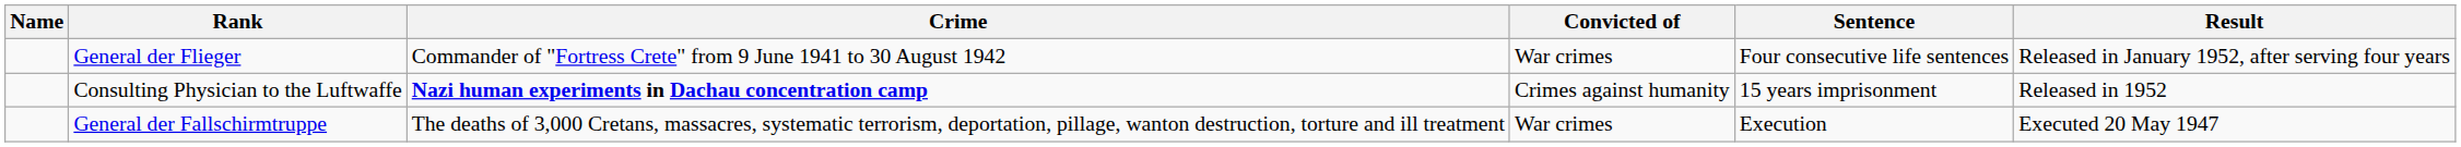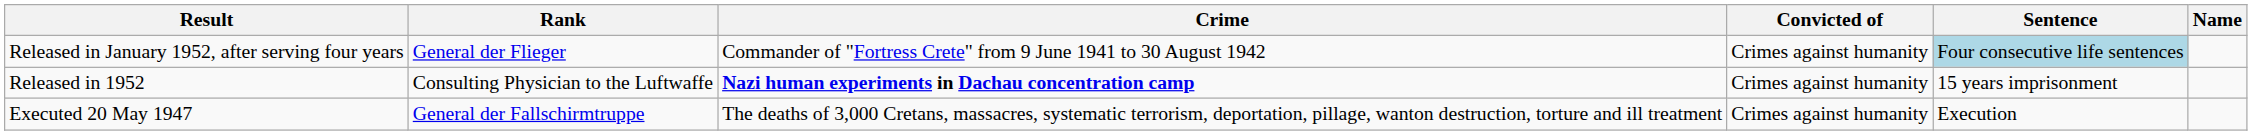columns swapped: Name <-> Result
General der Flieger | Convicted of: War crimes -> Crimes against humanity
General der Flieger | Sentence: no background -> lightblue background
General der Fallschirmtruppe | Convicted of: War crimes -> Crimes against humanity
